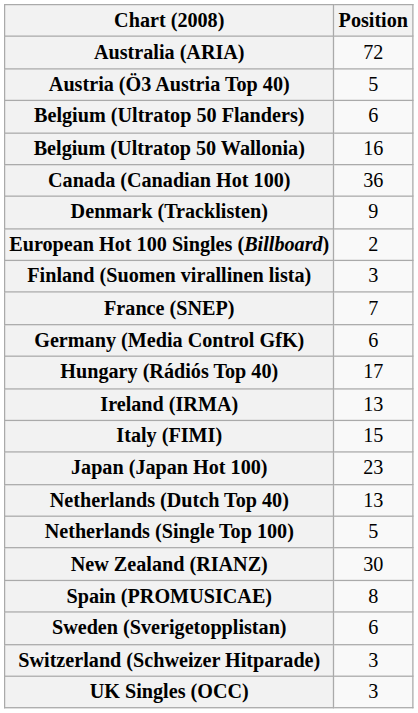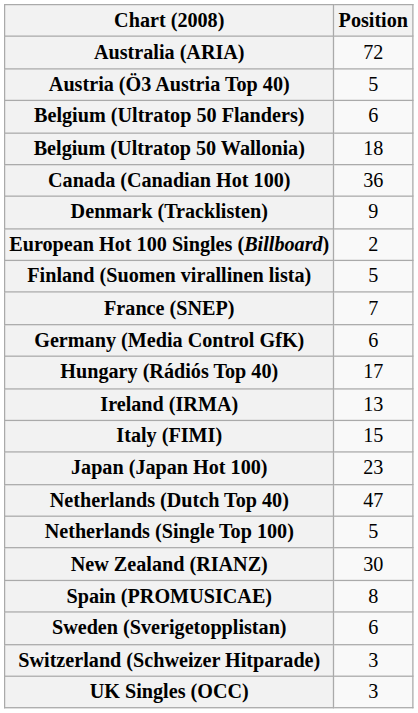Belgium (Ultratop 50 Wallonia) | Position: 16 -> 18
Finland (Suomen virallinen lista) | Position: 3 -> 5
Netherlands (Dutch Top 40) | Position: 13 -> 47
